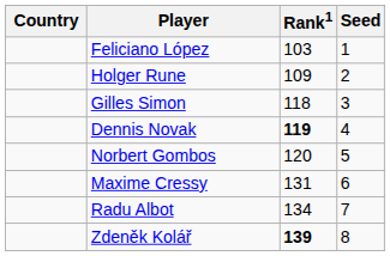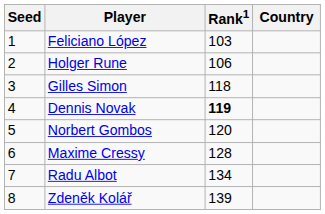columns swapped: Country <-> Seed
Holger Rune | Rank1: 109 -> 106
Maxime Cressy | Rank1: 131 -> 128
Zdeněk Kolář | Rank1: bold -> normal
